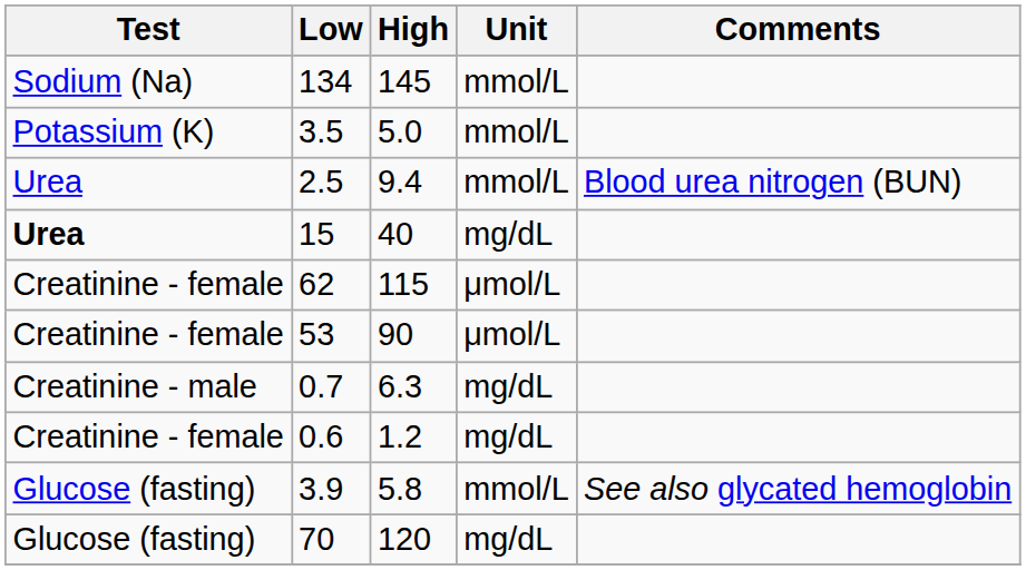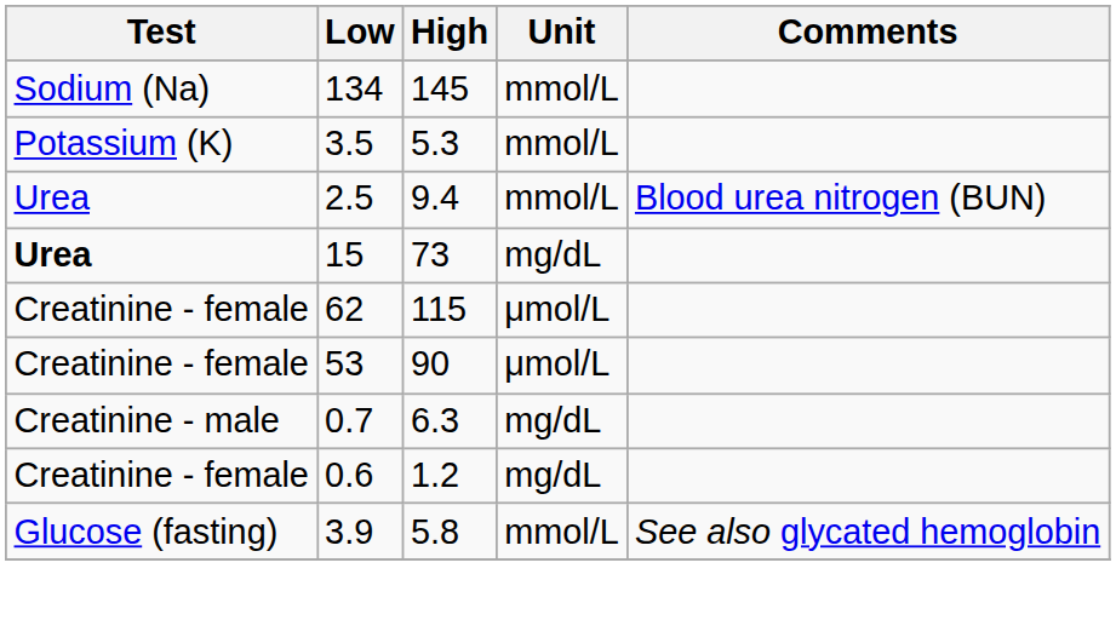3.5 | High: 5.0 -> 5.3
15 | High: 40 -> 73
- row: Glucose (fasting) | 70 | 120 | mg/dL
